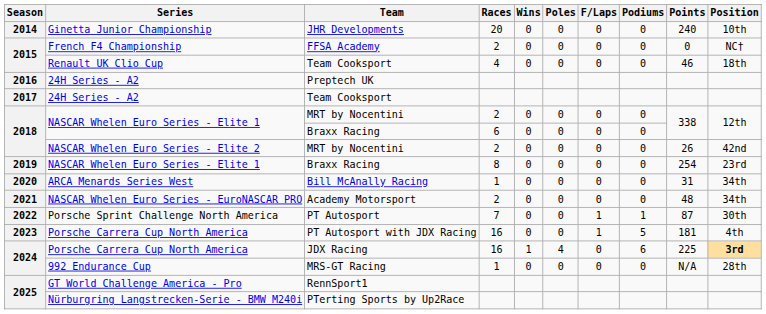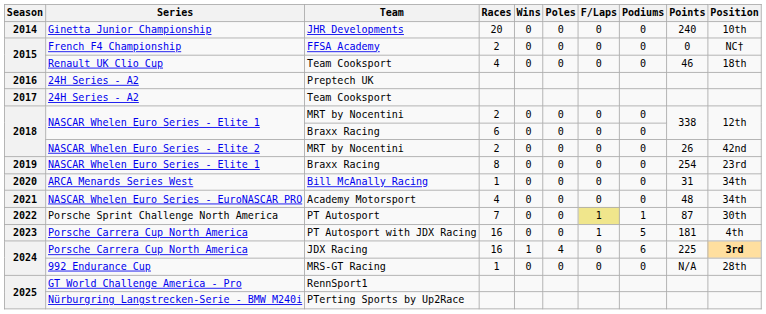Academy Motorsport | Races: 2 -> 4
PT Autosport | F/Laps: no background -> khaki background
